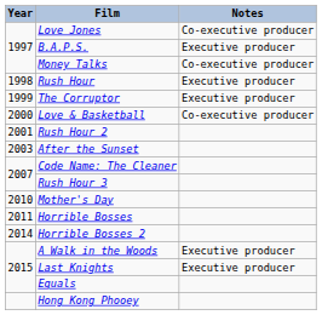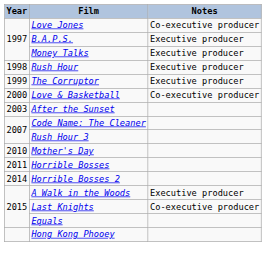Money Talks | Notes: Co-executive producer -> Executive producer
- row: 2001 | Rush Hour 2
Last Knights | Notes: Executive producer -> Co-executive producer
